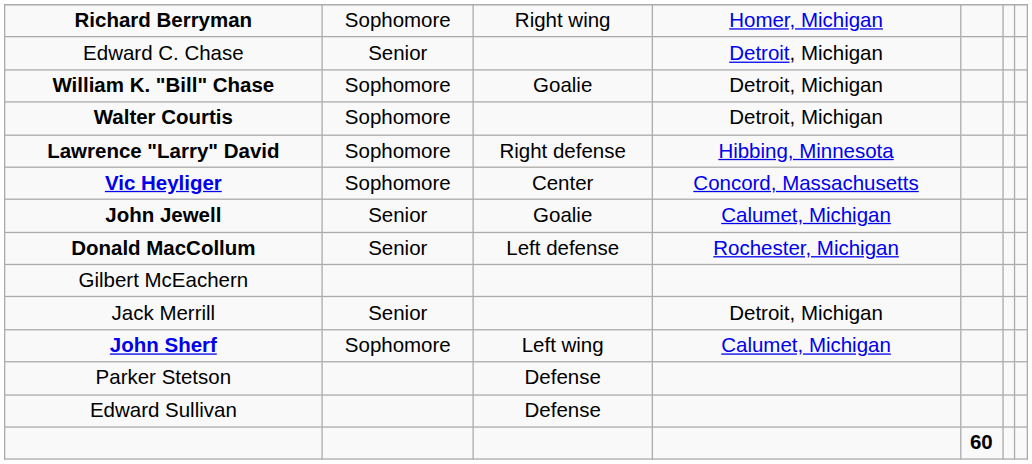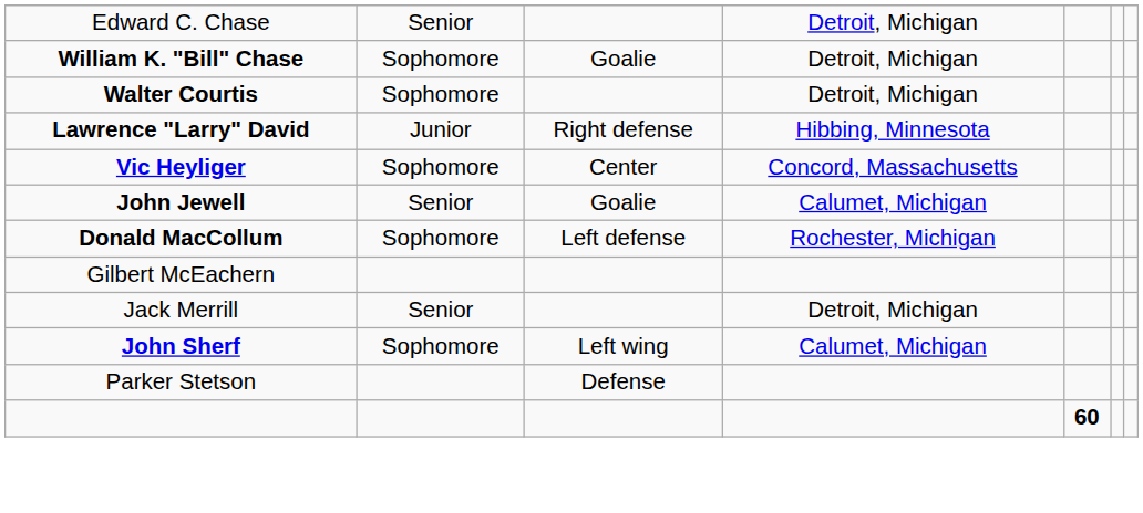- row: Richard Berryman | Sophomore | Right wing | Homer, Michigan
Lawrence "Larry" David | column 2: Sophomore -> Junior
Donald MacCollum | column 2: Senior -> Sophomore
- row: Edward Sullivan | Defense
